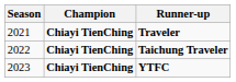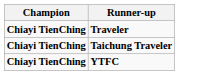- column: Season | 2021 | 2022 | 2023
